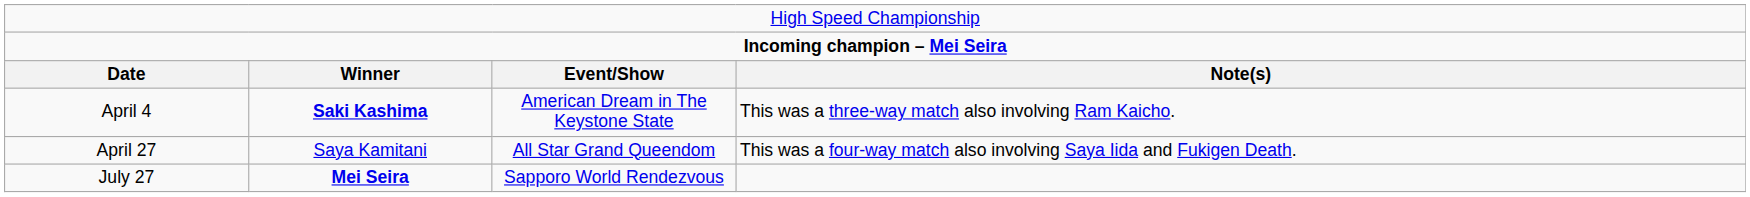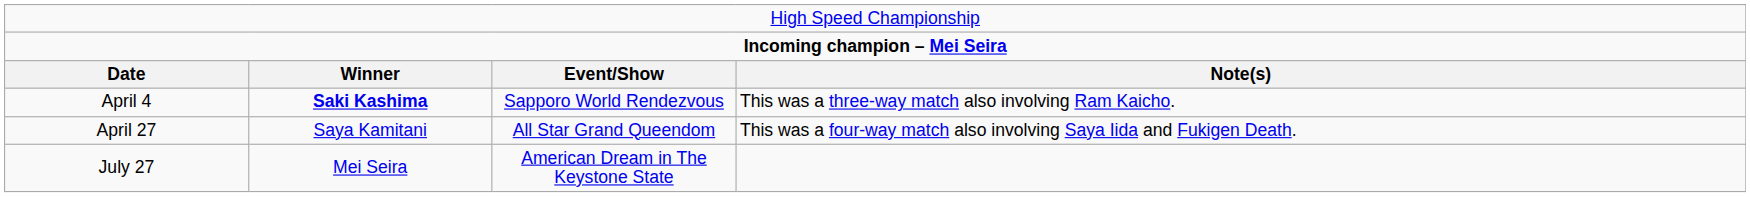April 4 | column 3: American Dream in The Keystone State -> Sapporo World Rendezvous
July 27 | column 2: bold -> normal
July 27 | column 3: Sapporo World Rendezvous -> American Dream in The Keystone State
